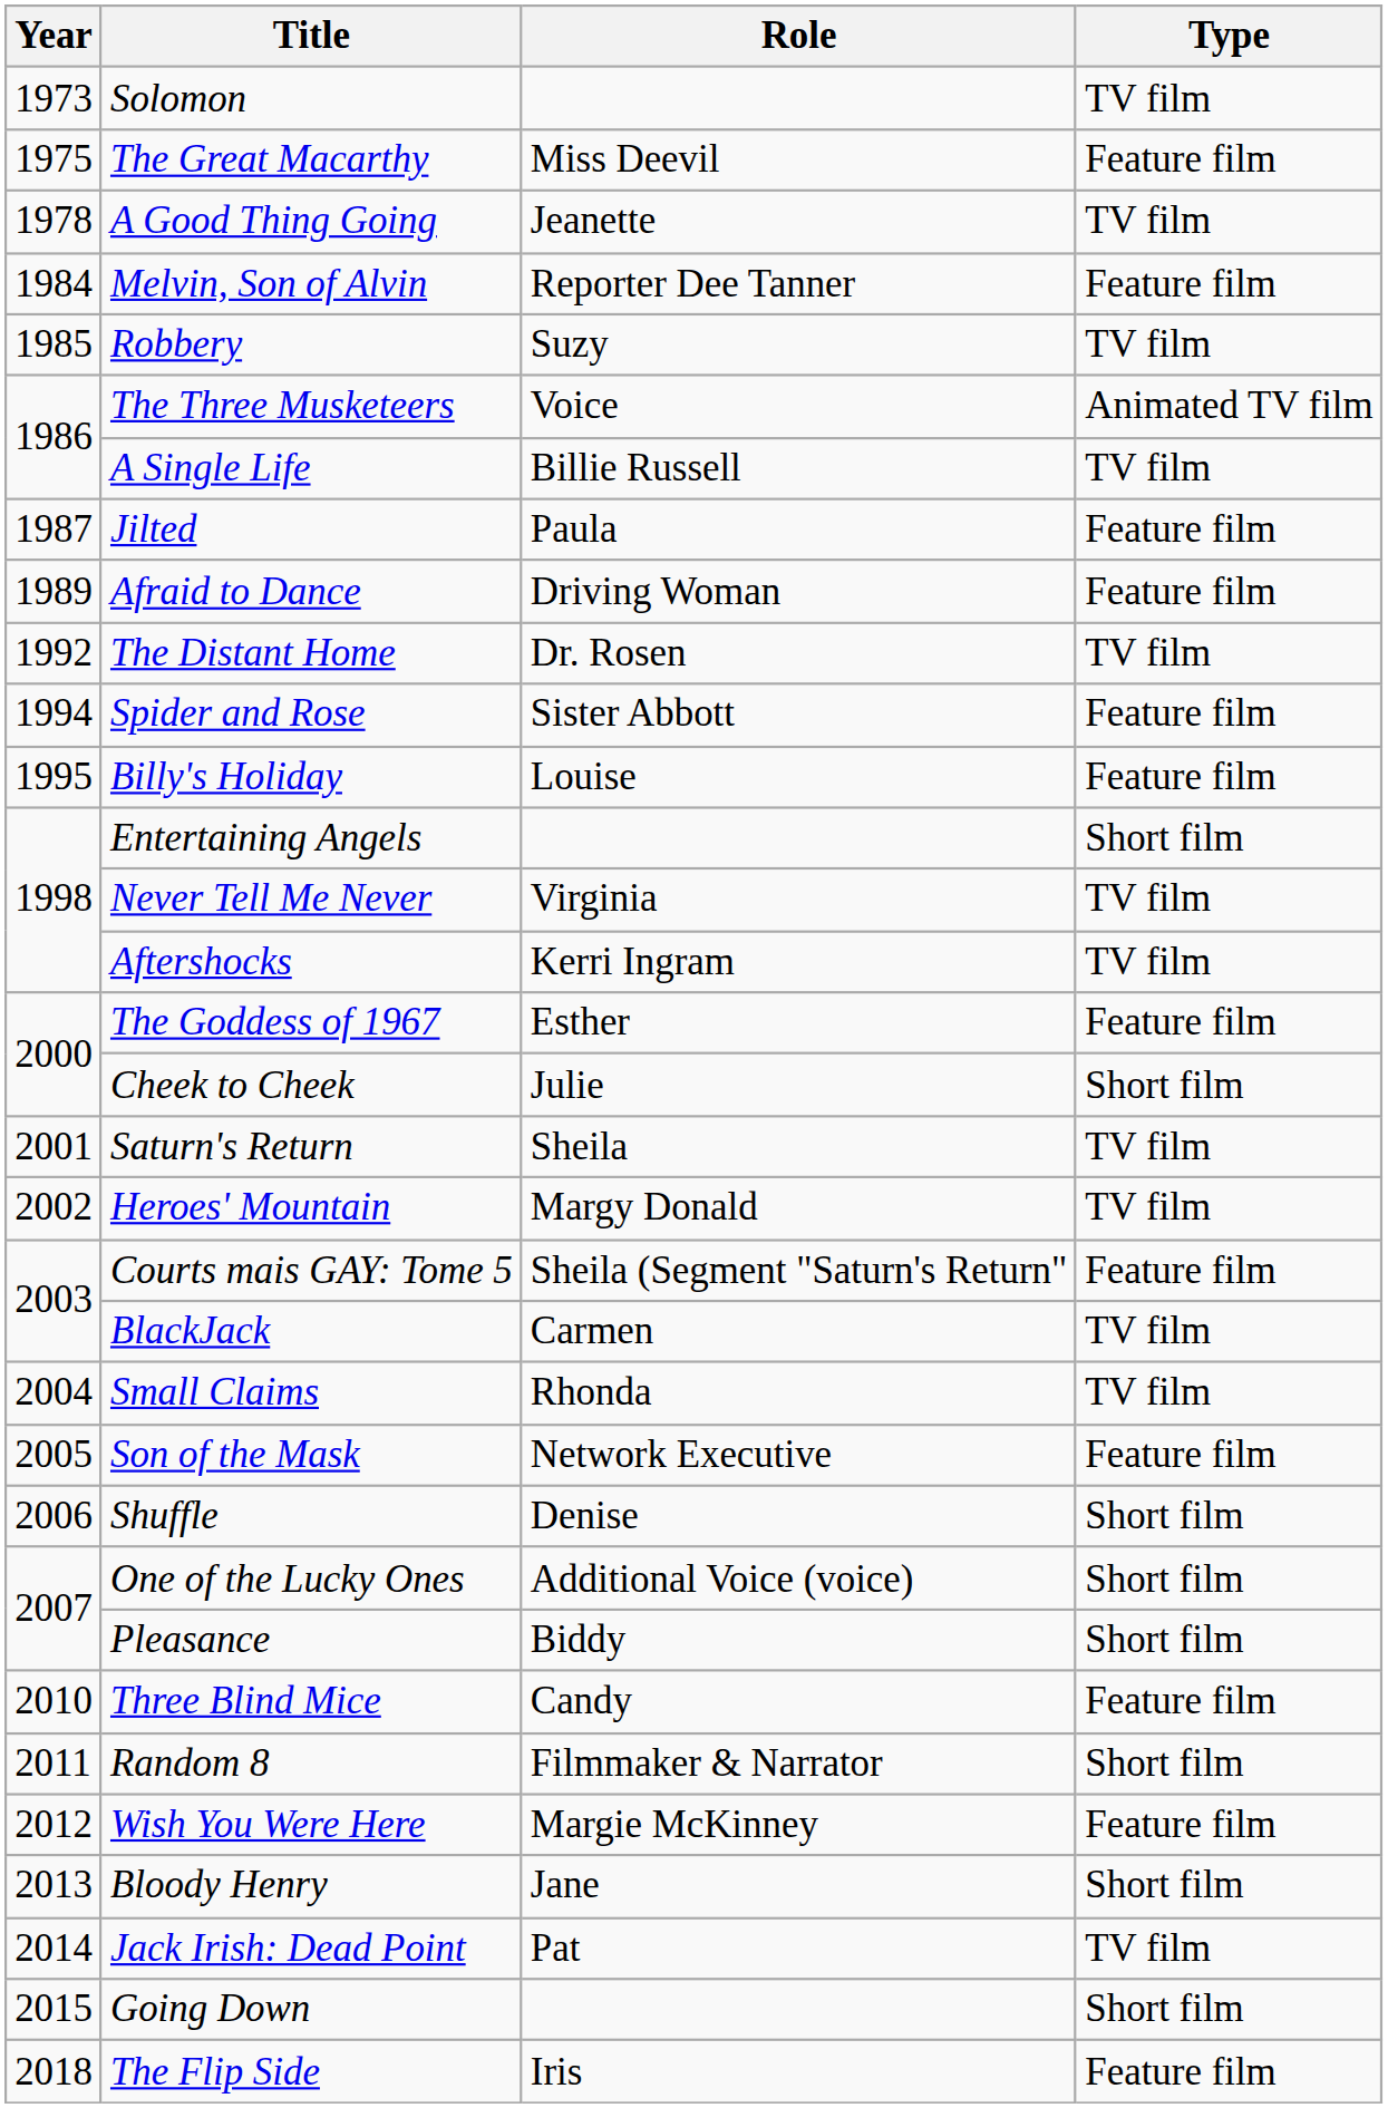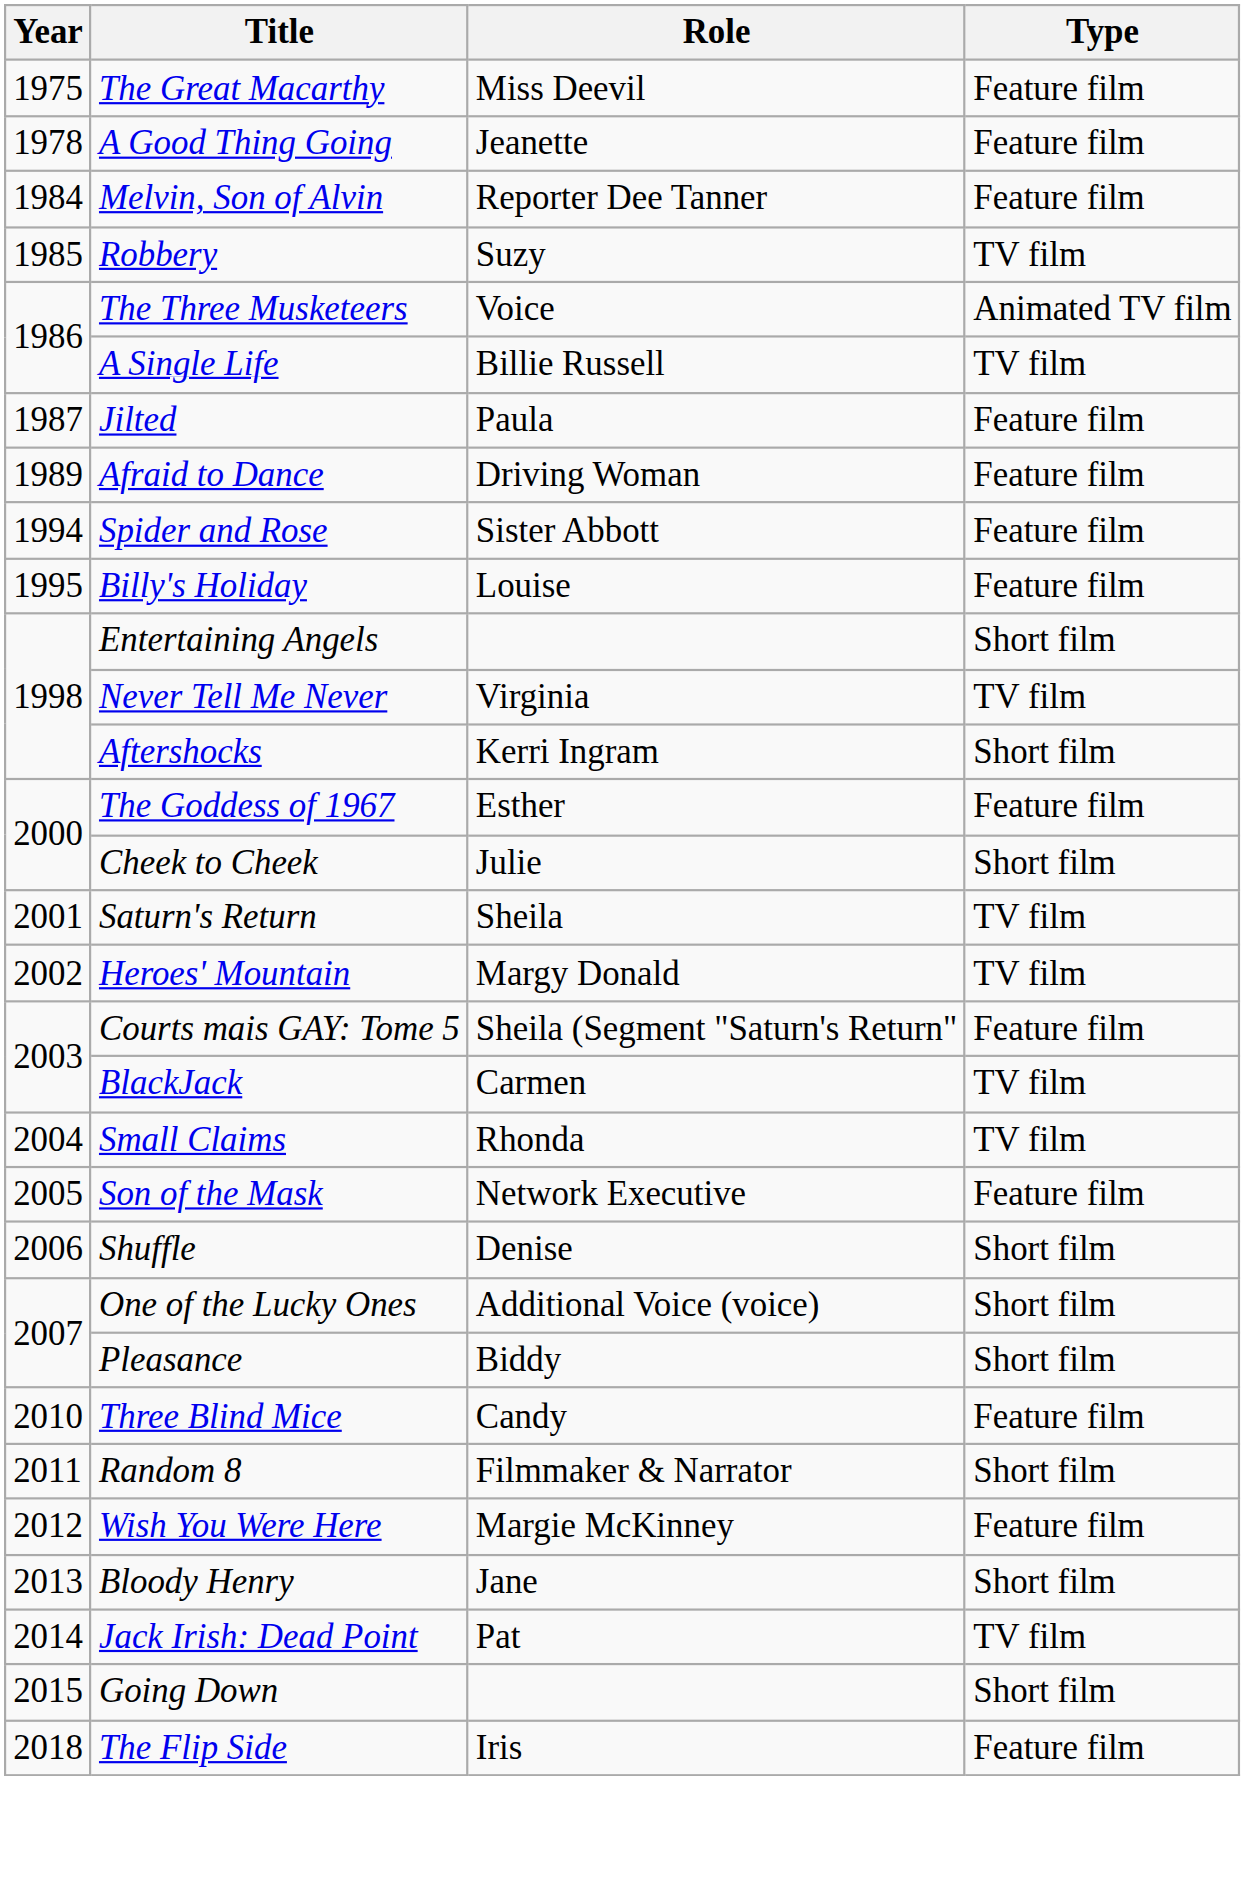- row: 1973 | Solomon | TV film
A Good Thing Going | Type: TV film -> Feature film
- row: 1992 | The Distant Home | Dr. Rosen | TV film
Aftershocks | Type: TV film -> Short film
